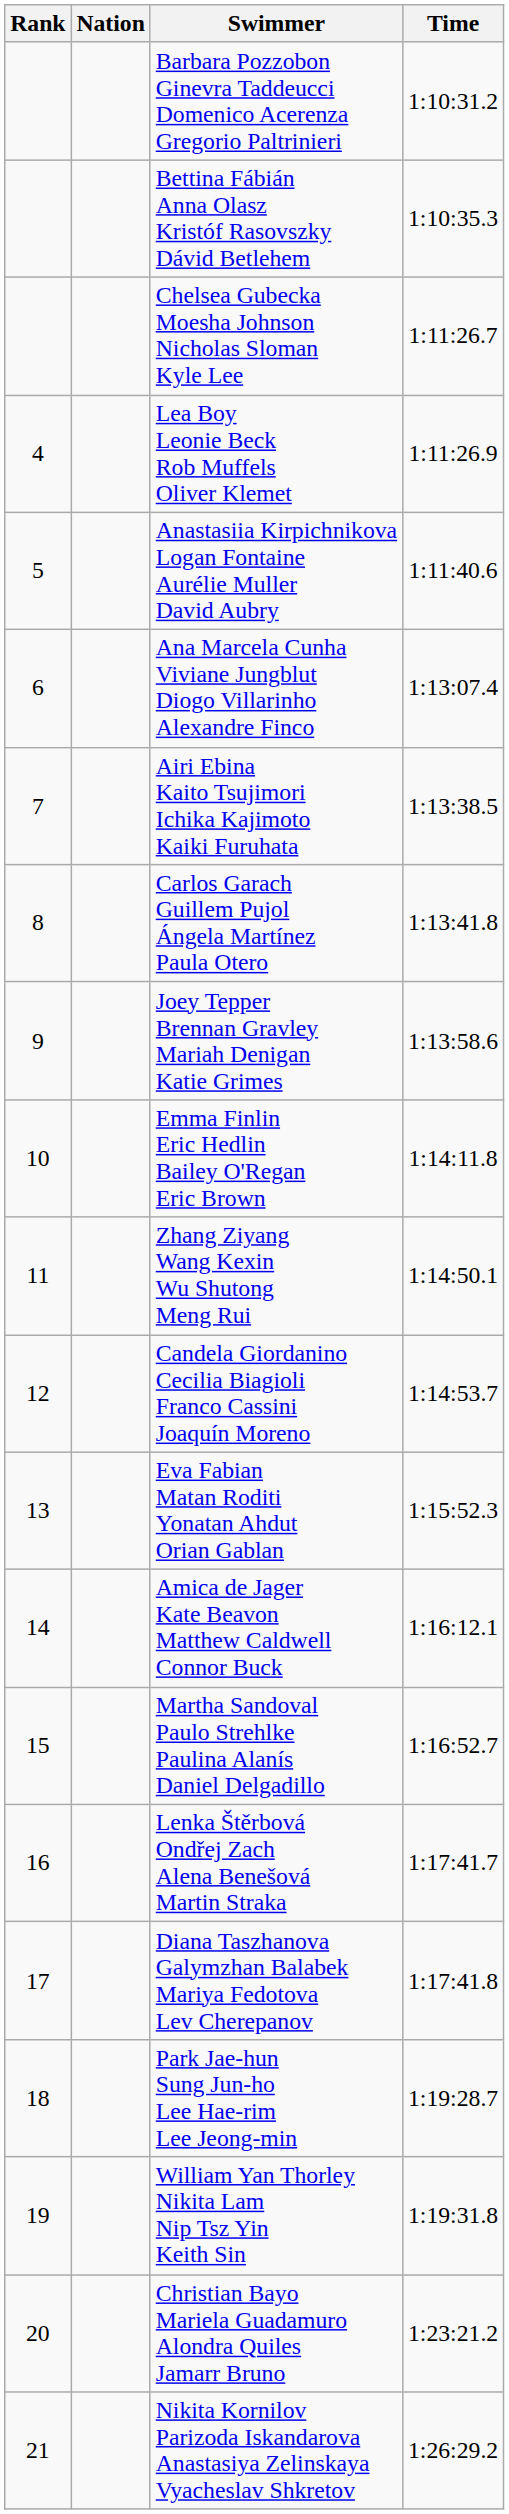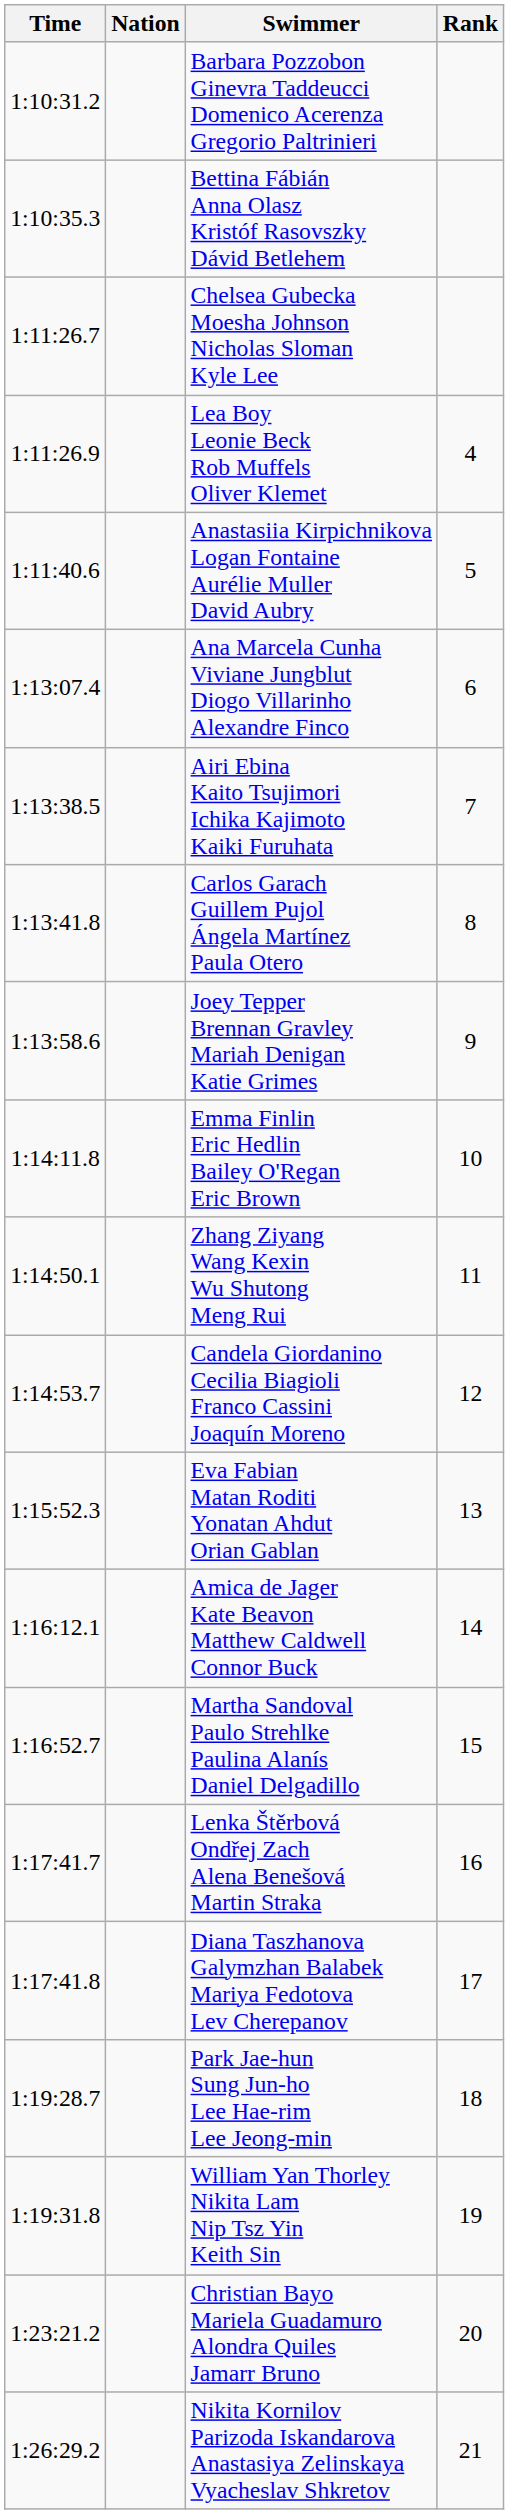columns swapped: Rank <-> Time
